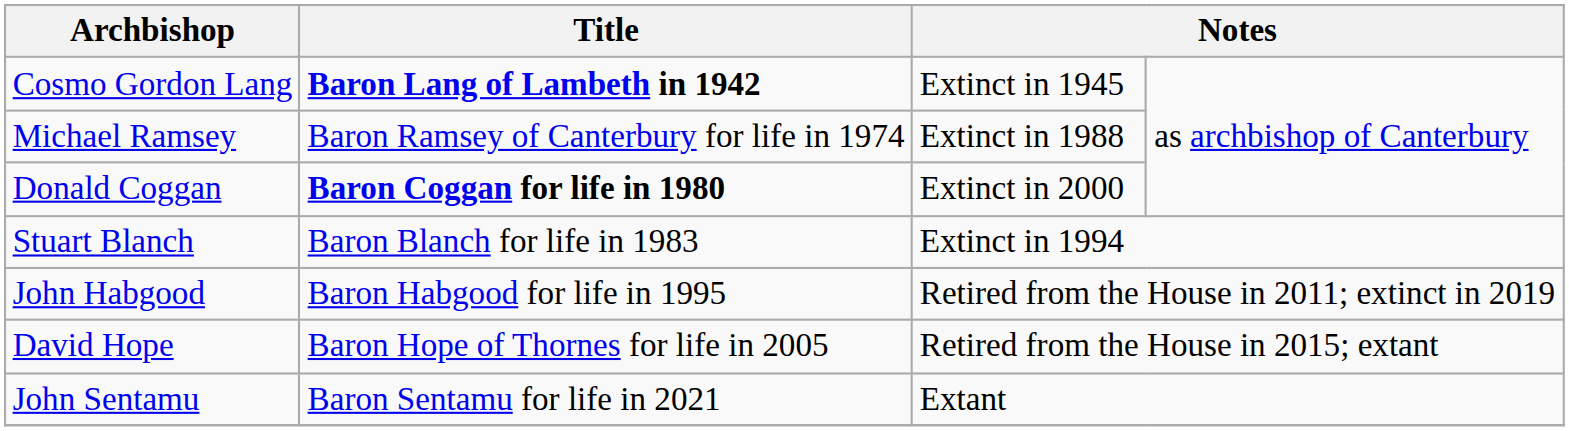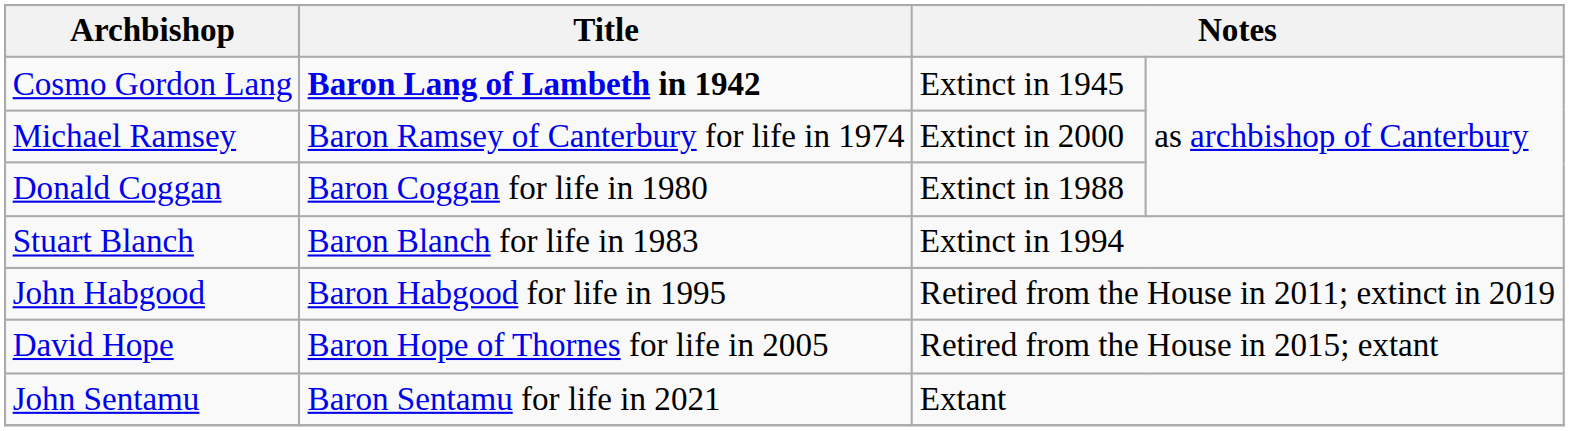Michael Ramsey | column 3: Extinct in 1988 -> Extinct in 2000
Donald Coggan | Title: bold -> normal
Donald Coggan | column 3: Extinct in 2000 -> Extinct in 1988
